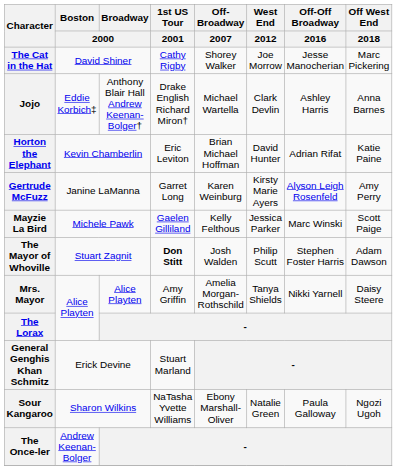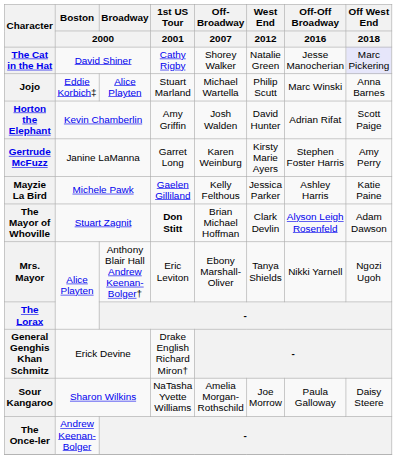The Cat in the Hat | West End / 2012: Joe Morrow -> Natalie Green
The Cat in the Hat | Off West End / 2018: no background -> lavender background
Jojo | Broadway / 2000: Anthony Blair Hall Andrew Keenan-Bolger† -> Alice Playten
Jojo | 1st US Tour / 2001: Drake English Richard Miron† -> Stuart Marland
Jojo | West End / 2012: Clark Devlin -> Philip Scutt
Jojo | Off-Off Broadway / 2016: Ashley Harris -> Marc Winski
Horton the Elephant | 1st US Tour / 2001: Eric Leviton -> Amy Griffin
Horton the Elephant | Off-Broadway / 2007: Brian Michael Hoffman -> Josh Walden
Horton the Elephant | Off West End / 2018: Katie Paine -> Scott Paige
Gertrude McFuzz | Off-Off Broadway / 2016: Alyson Leigh Rosenfeld -> Stephen Foster Harris
Mayzie La Bird | Off-Off Broadway / 2016: Marc Winski -> Ashley Harris
Mayzie La Bird | Off West End / 2018: Scott Paige -> Katie Paine
The Mayor of Whoville | Off-Broadway / 2007: Josh Walden -> Brian Michael Hoffman
The Mayor of Whoville | West End / 2012: Philip Scutt -> Clark Devlin
The Mayor of Whoville | Off-Off Broadway / 2016: Stephen Foster Harris -> Alyson Leigh Rosenfeld
Mrs. Mayor | Broadway / 2000: Alice Playten -> Anthony Blair Hall Andrew Keenan-Bolger†
Mrs. Mayor | 1st US Tour / 2001: Amy Griffin -> Eric Leviton
Mrs. Mayor | Off-Broadway / 2007: Amelia Morgan-Rothschild -> Ebony Marshall-Oliver
Mrs. Mayor | Off West End / 2018: Daisy Steere -> Ngozi Ugoh
General Genghis Khan Schmitz | 1st US Tour / 2001: Stuart Marland -> Drake English Richard Miron†
Sour Kangaroo | Off-Broadway / 2007: Ebony Marshall-Oliver -> Amelia Morgan-Rothschild
Sour Kangaroo | West End / 2012: Natalie Green -> Joe Morrow
Sour Kangaroo | Off West End / 2018: Ngozi Ugoh -> Daisy Steere
